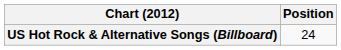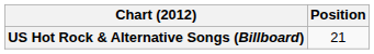US Hot Rock & Alternative Songs (Billboard) | Position: 24 -> 21
